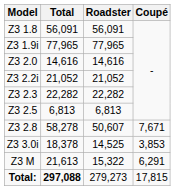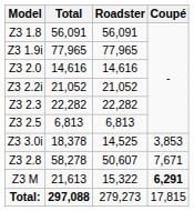rows swapped: Z3 2.8 <-> Z3 3.0i
Z3 M | Coupé: normal -> bold
